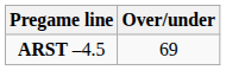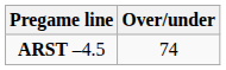ARST –4.5 | Over/under: 69 -> 74
